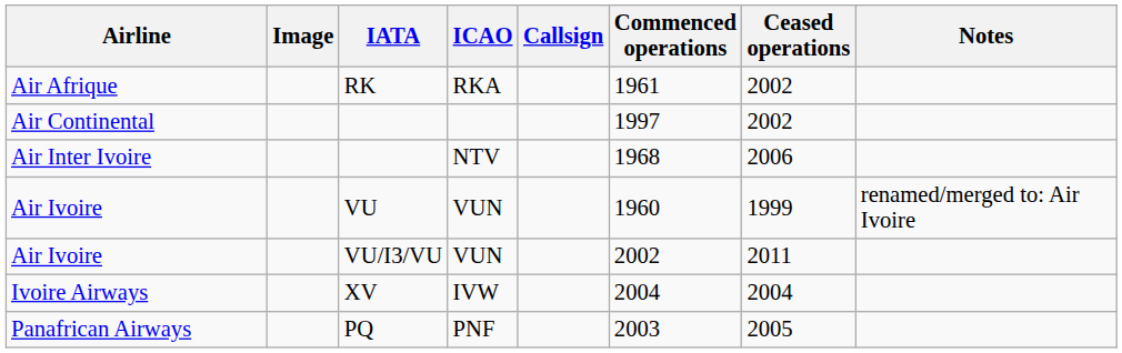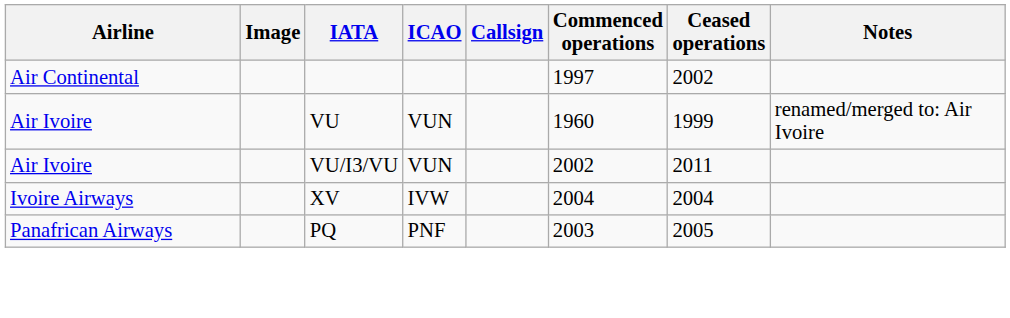- row: Air Afrique | RK | RKA | 1961 | 2002
- row: Air Inter Ivoire | NTV | 1968 | 2006
